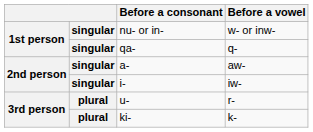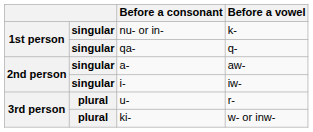nu- or in- | Before a vowel: w- or inw- -> k-
ki- | Before a vowel: k- -> w- or inw-
